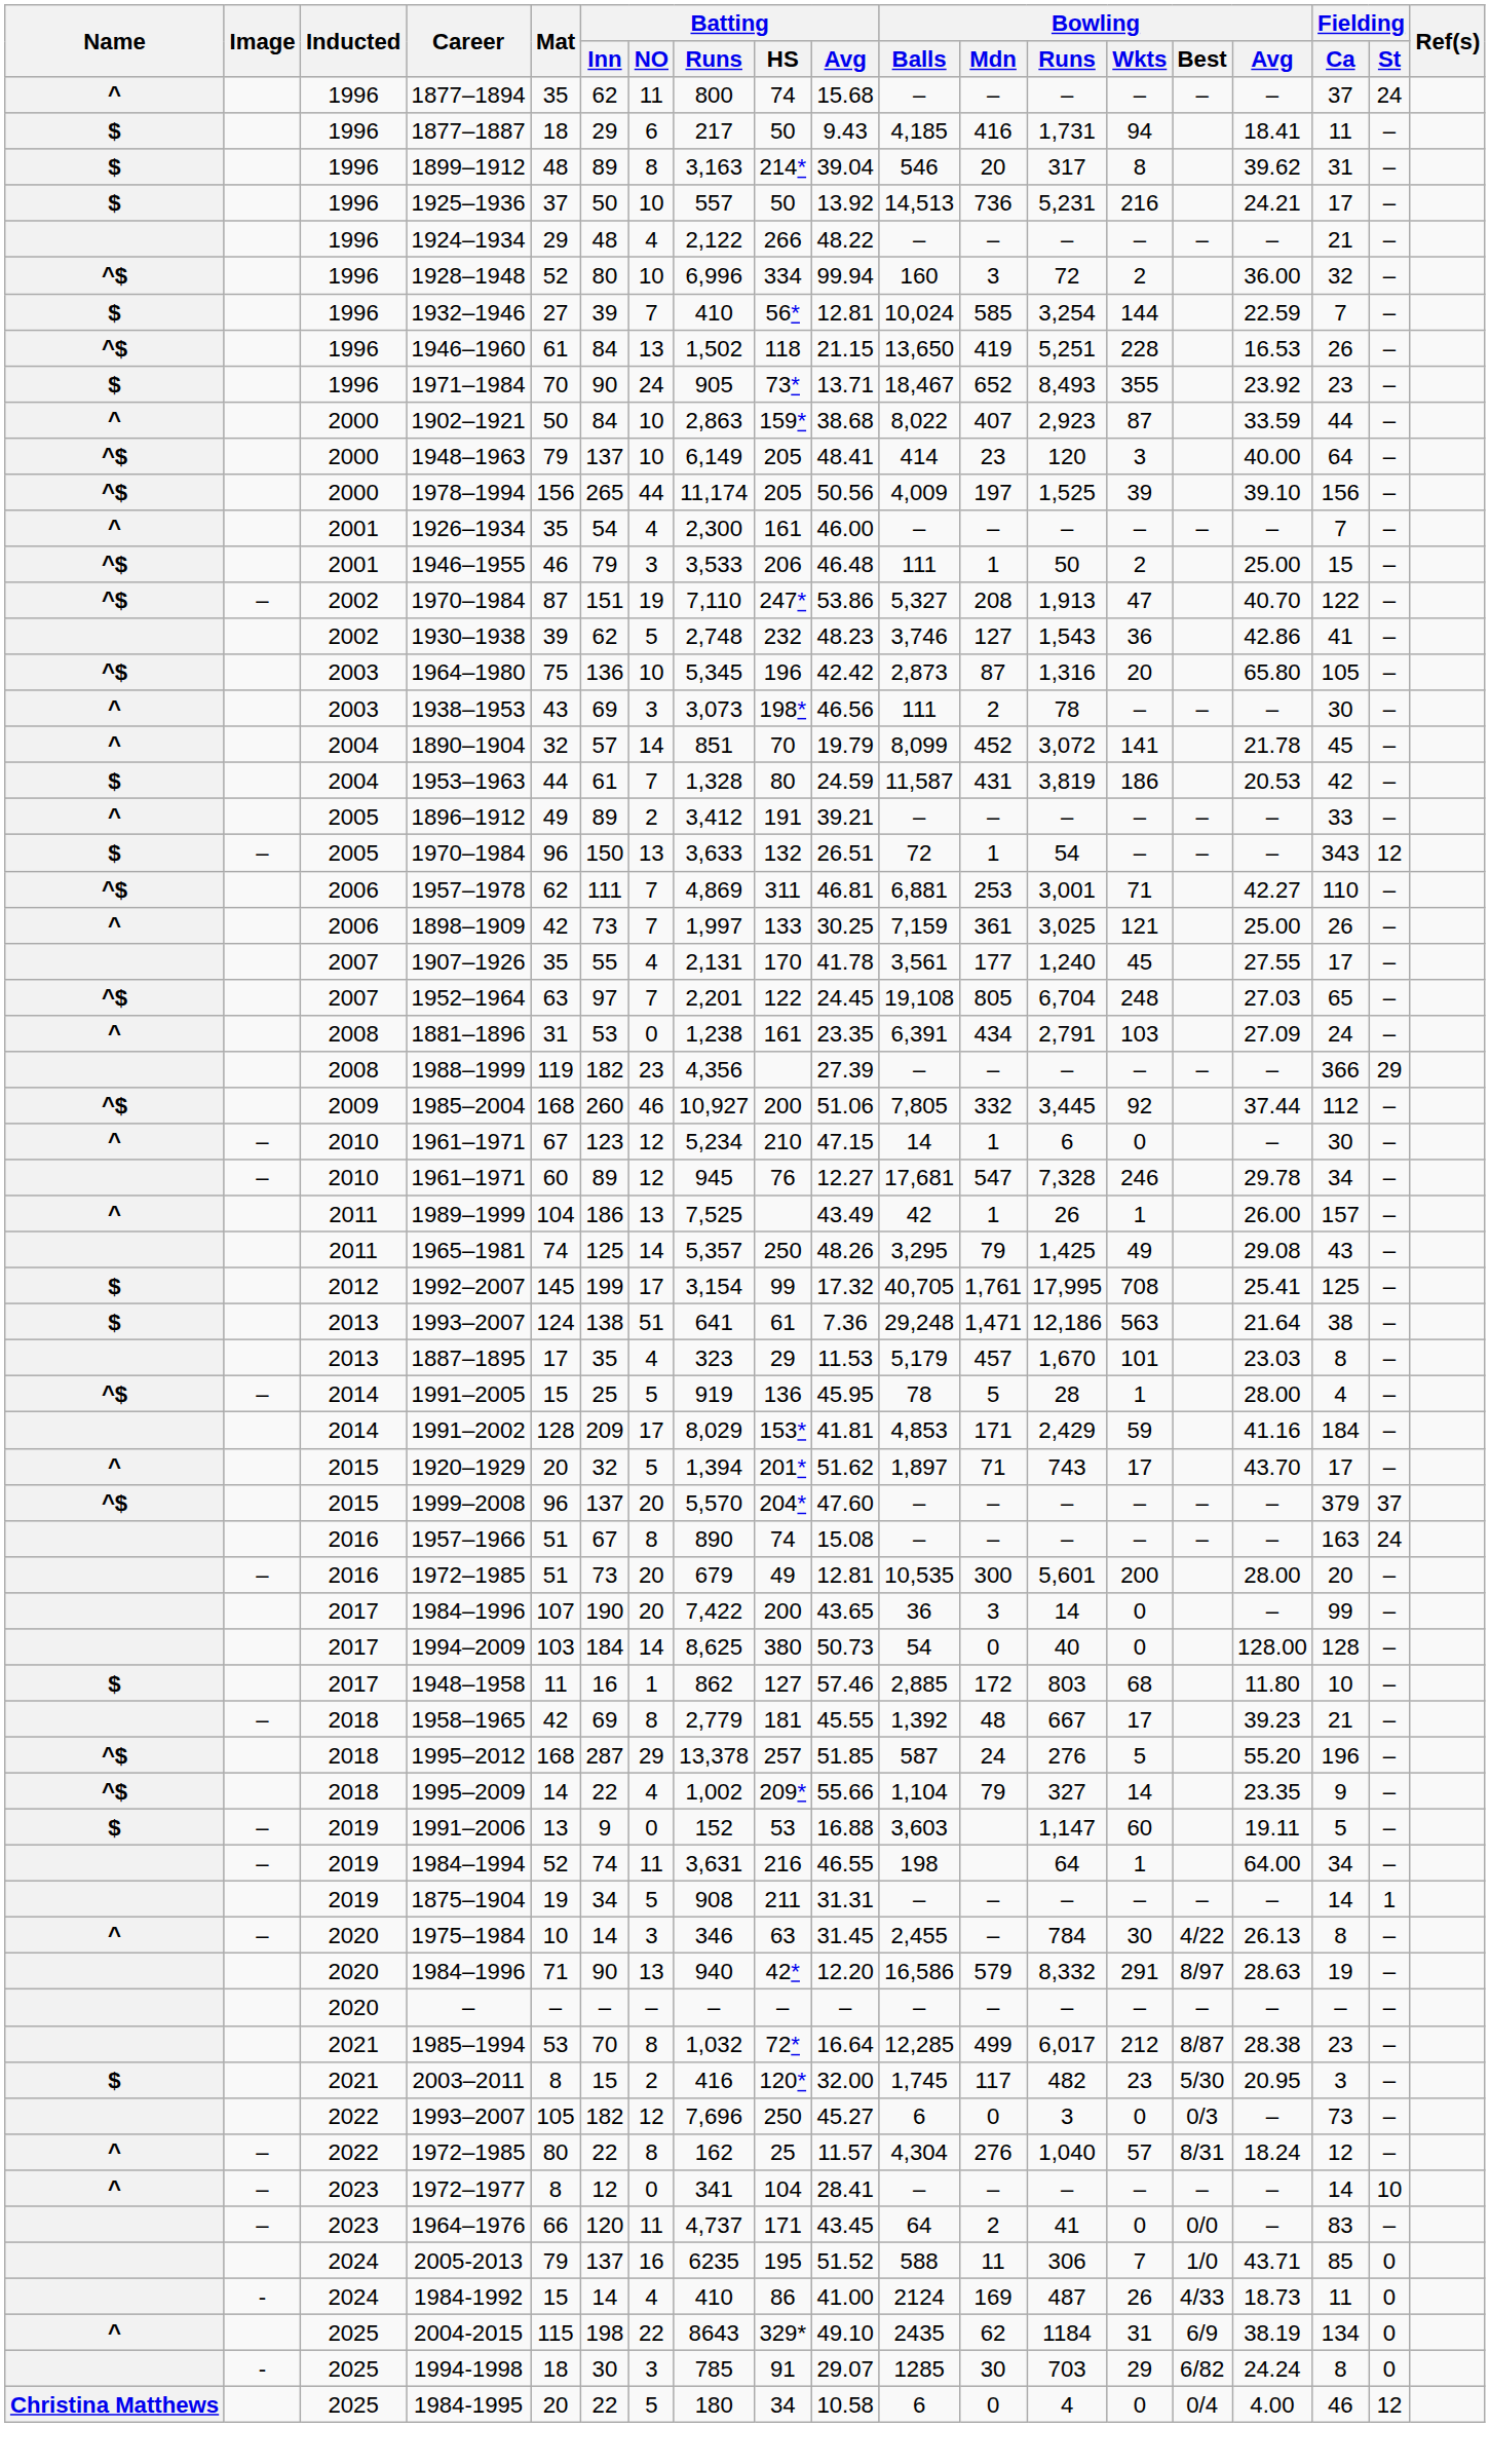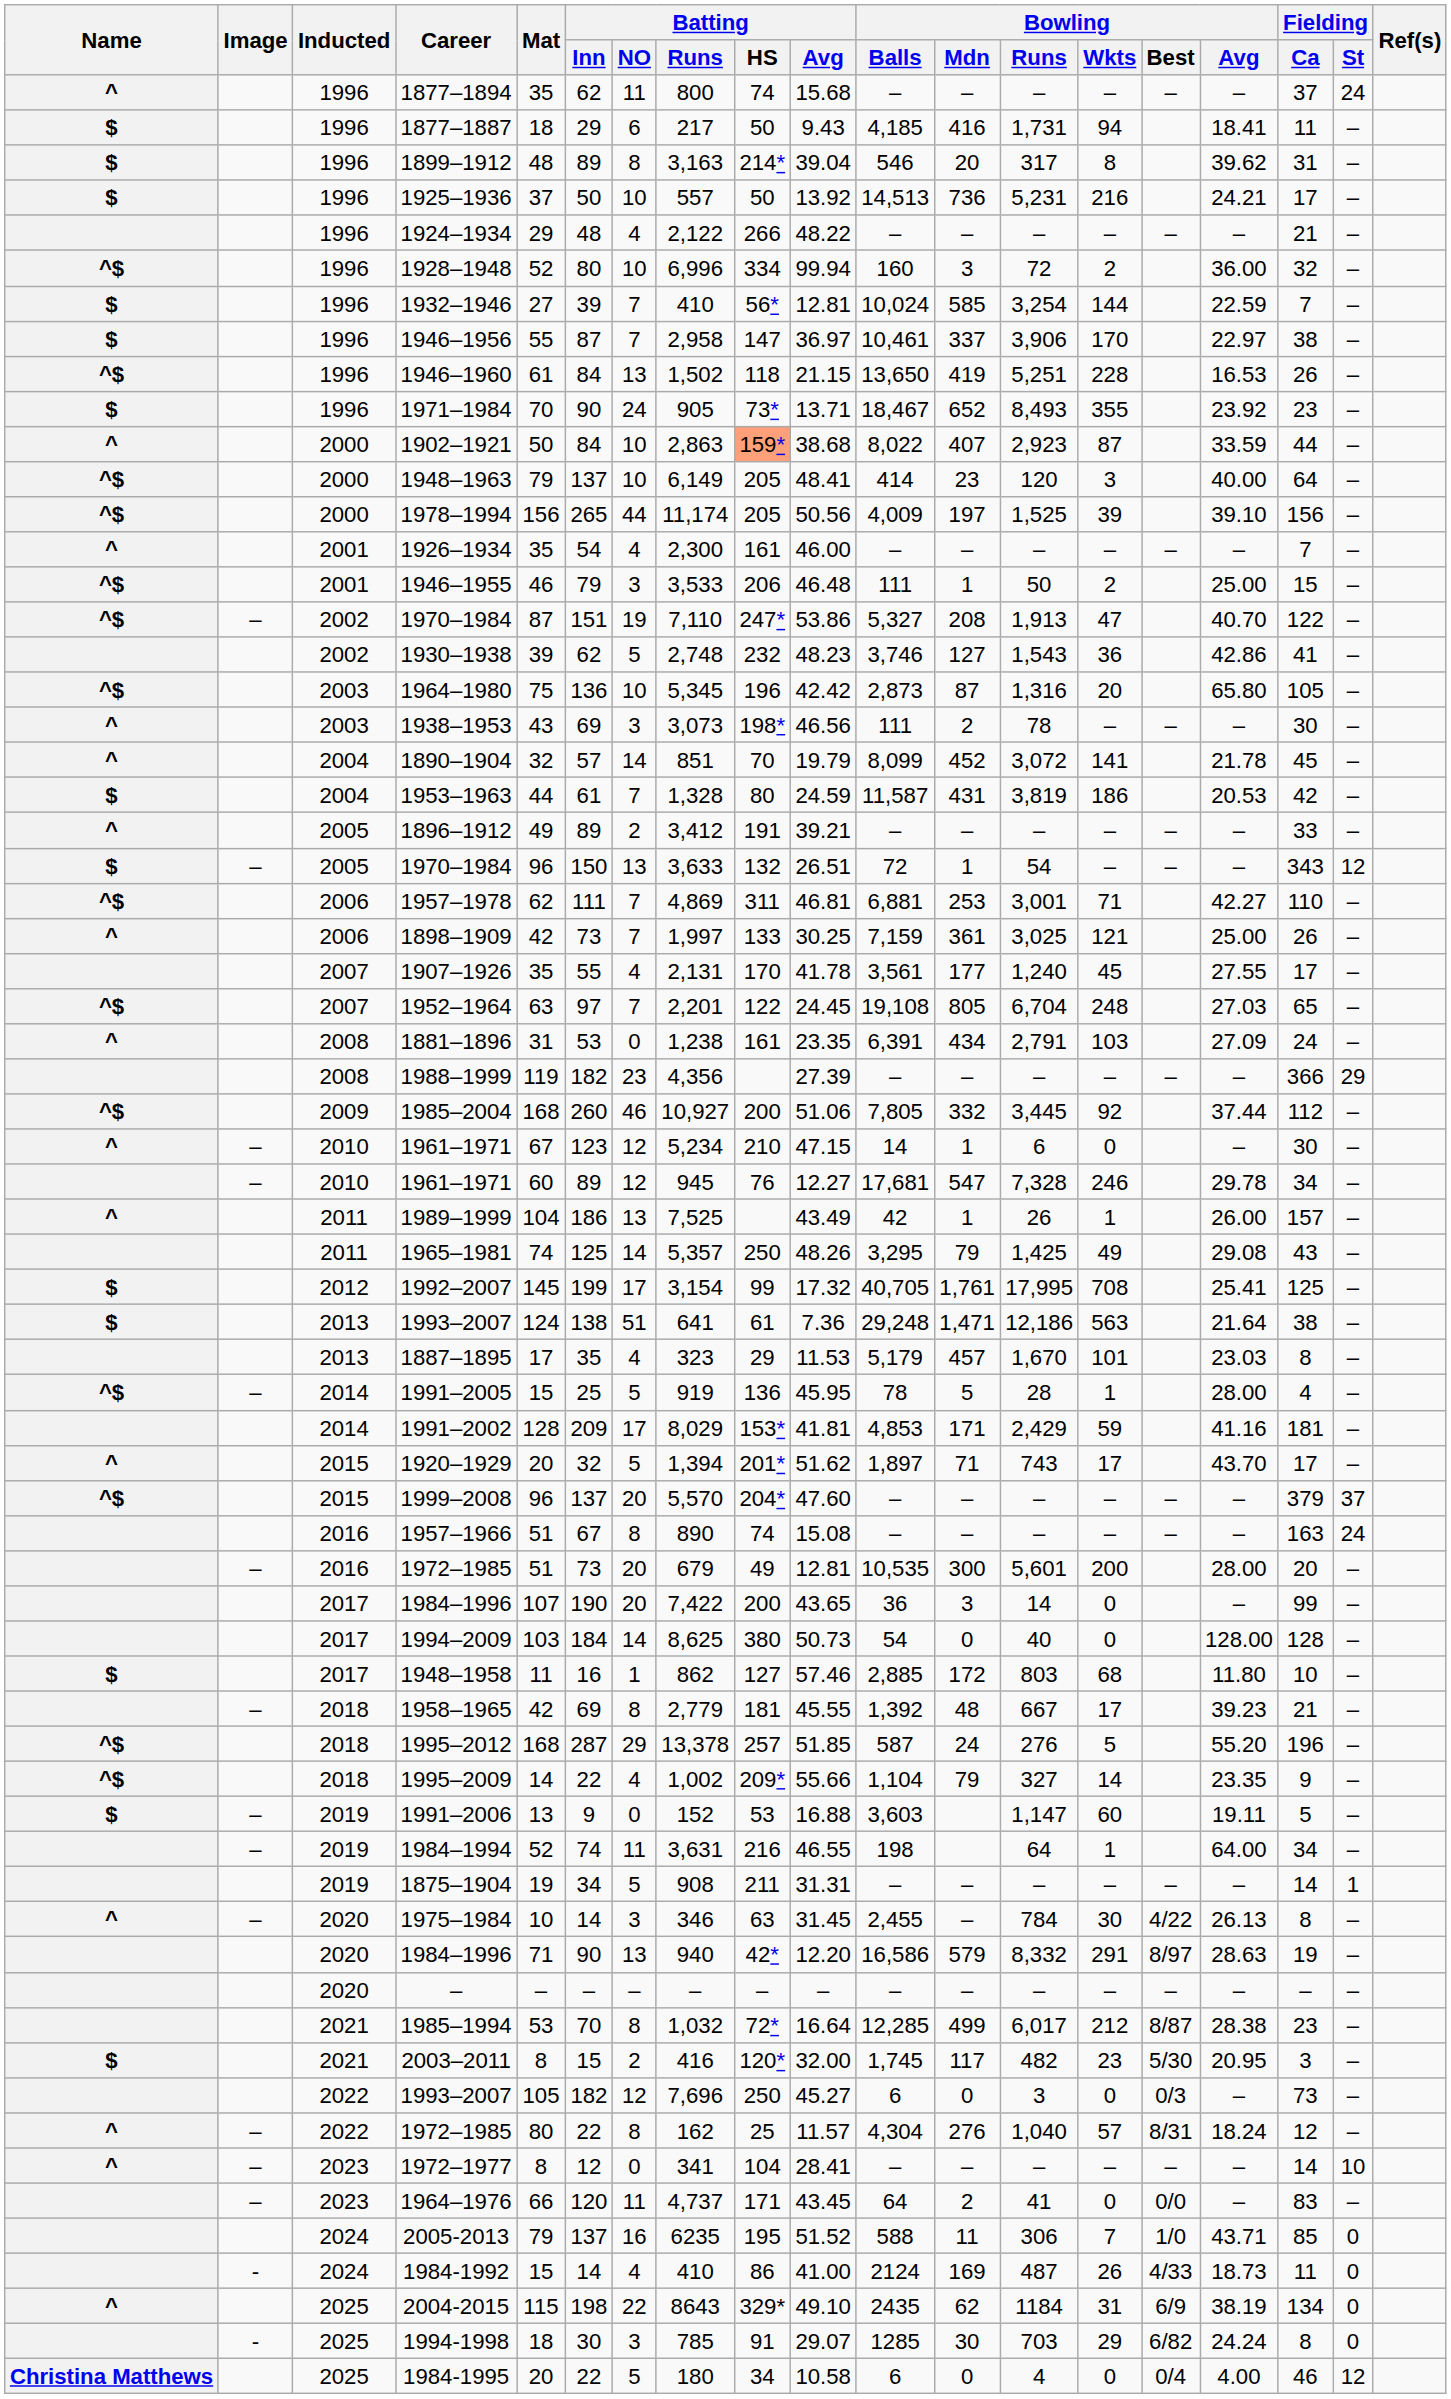+ row: $ | 1996 | 1946–1956 | 55 | 87 | 7 | 2,958 | 147 | 36.97 | 10,461 | 337 | 3,906 | 170 | 22.97 | 38 | –
1902–1921 | Batting / HS: no background -> lightsalmon background
1991–2002 | Fielding / Ca: 184 -> 181
